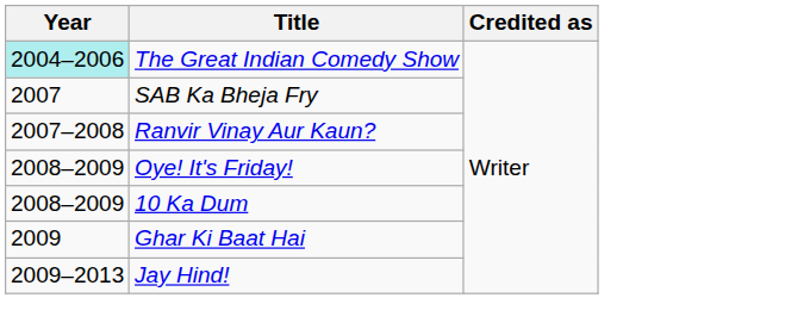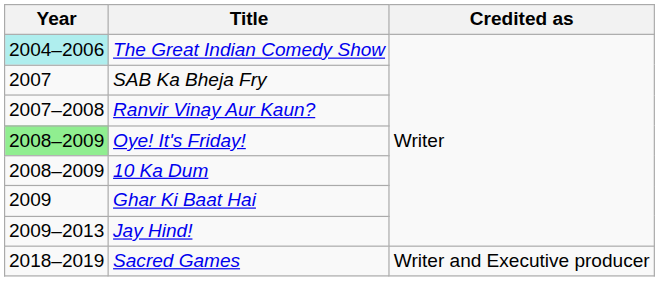Oye! It's Friday! | Year: no background -> lightgreen background
+ row: 2018–2019 | Sacred Games | Writer and Executive producer
